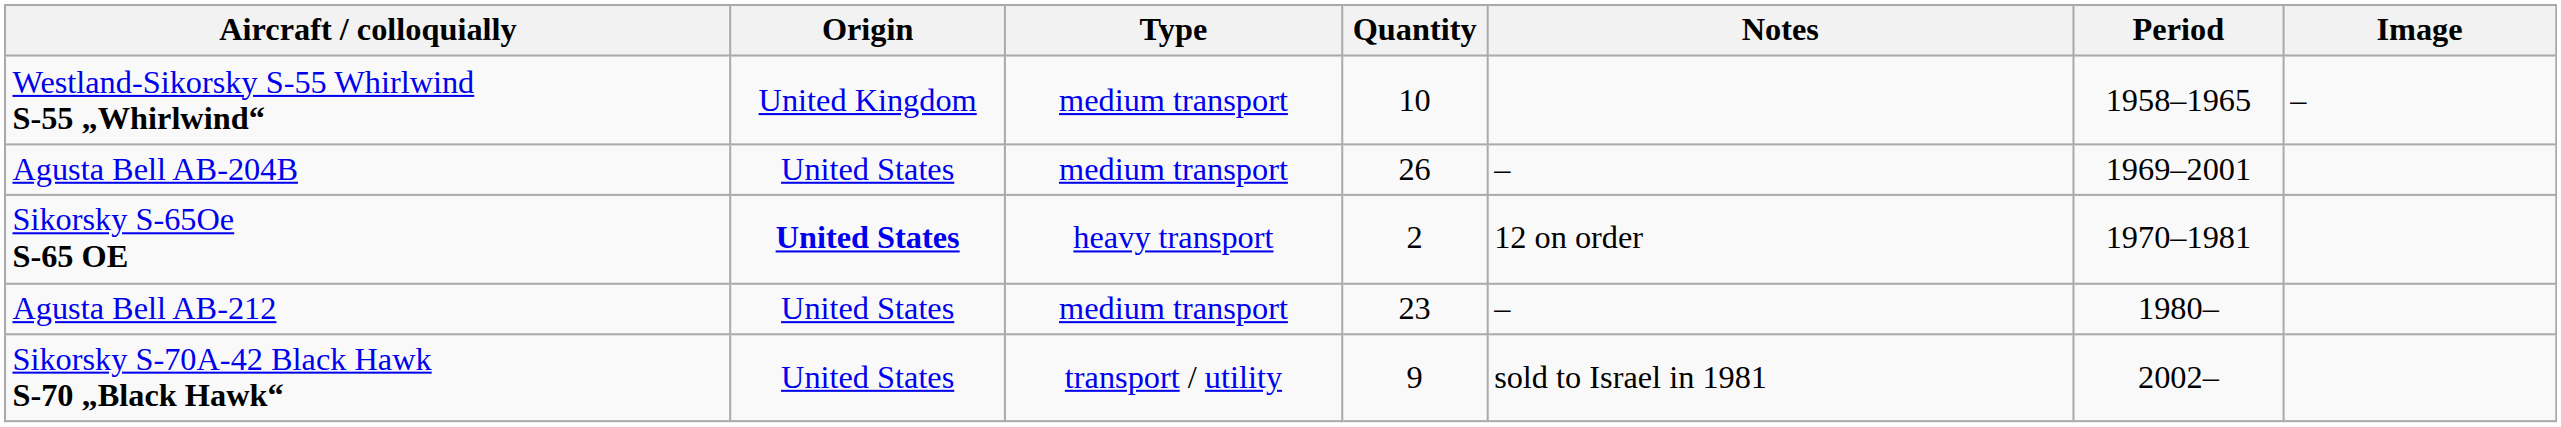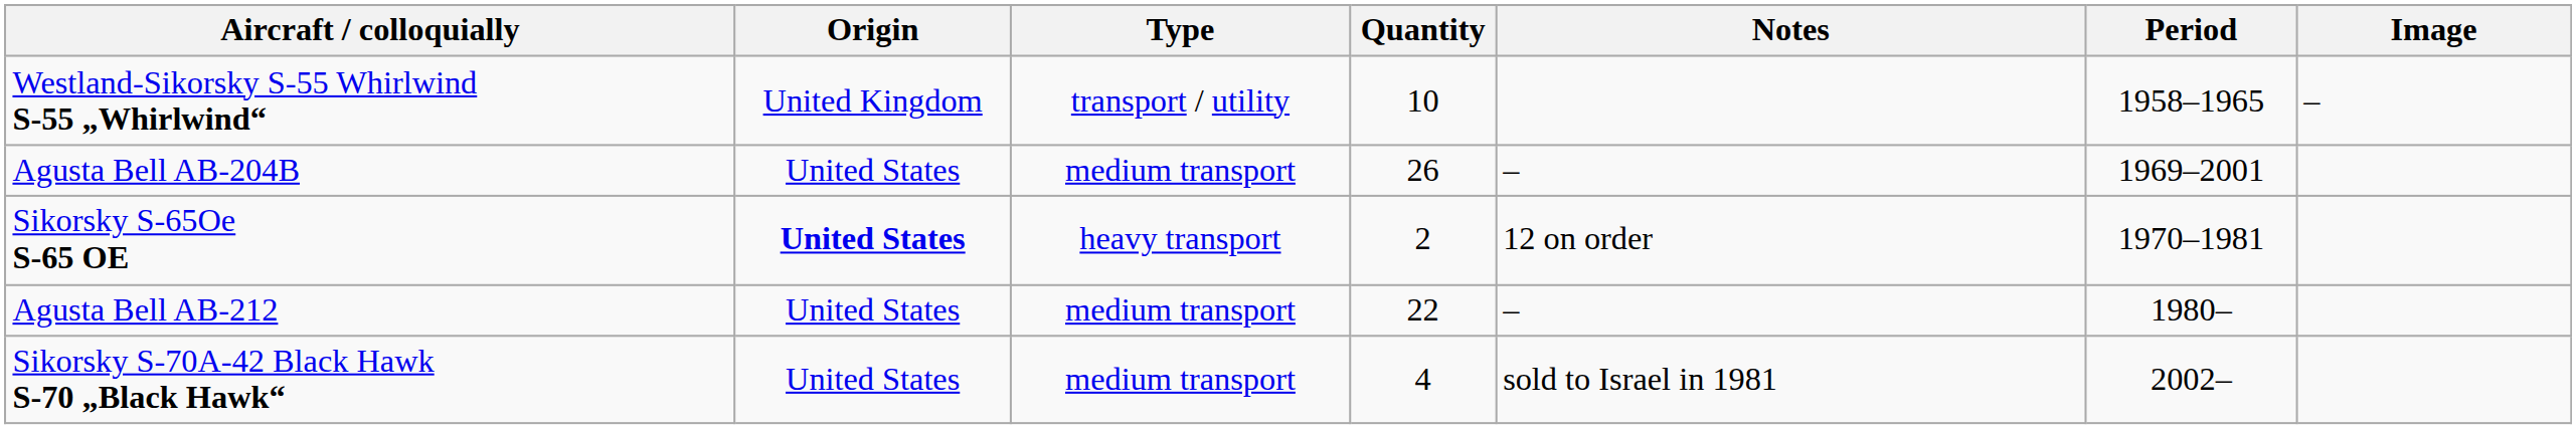Westland-Sikorsky S-55 Whirlwind S-55 „Whirlwind“ | Type: medium transport -> transport / utility
Agusta Bell AB-212 | Quantity: 23 -> 22
Sikorsky S-70A-42 Black Hawk S-70 „Black Hawk“ | Type: transport / utility -> medium transport
Sikorsky S-70A-42 Black Hawk S-70 „Black Hawk“ | Quantity: 9 -> 4
